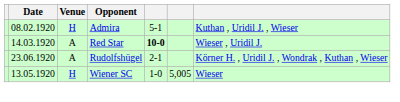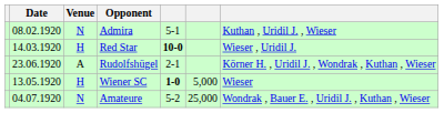Admira | Venue: H -> N
Red Star | Venue: A -> H
Wiener SC | column 5: normal -> bold
Wiener SC | column 6: 5,005 -> 5,000
+ row: 04.07.1920 | N | Amateure | 5-2 | 25,000 | Wondrak , Bauer E. , Uridil J. , Kuthan , Wieser
